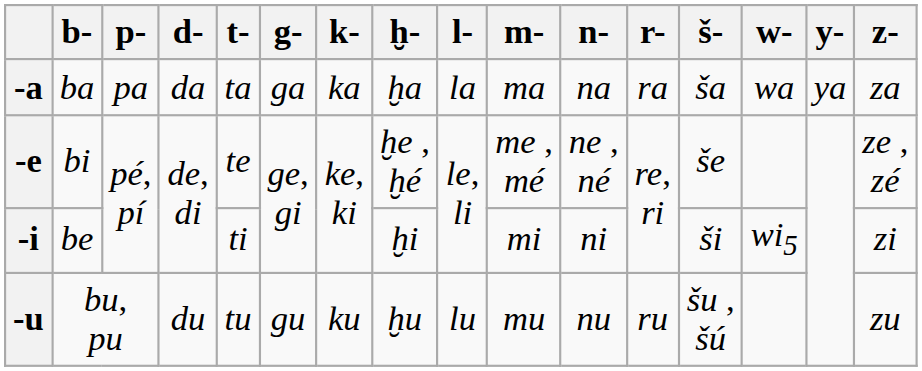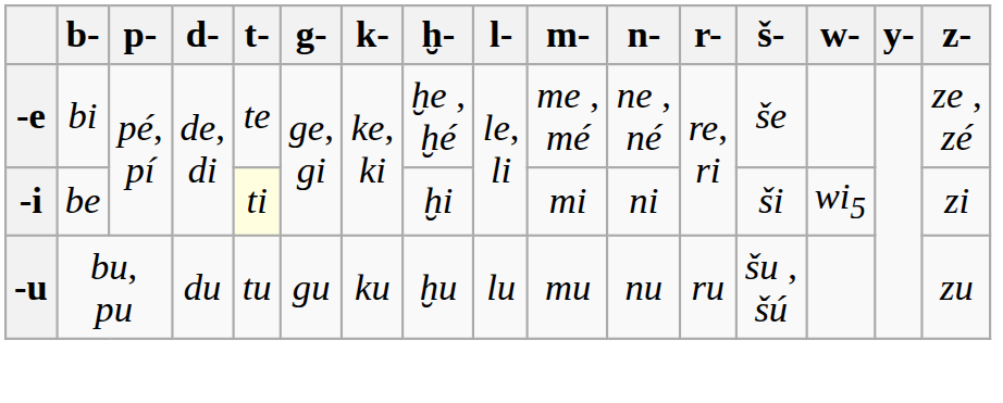- row: -a | ba | pa | da | ta | ga | ka | ḫa | la | ma | na | ra | ša | wa | ya | za
-i | t-: no background -> lightyellow background
